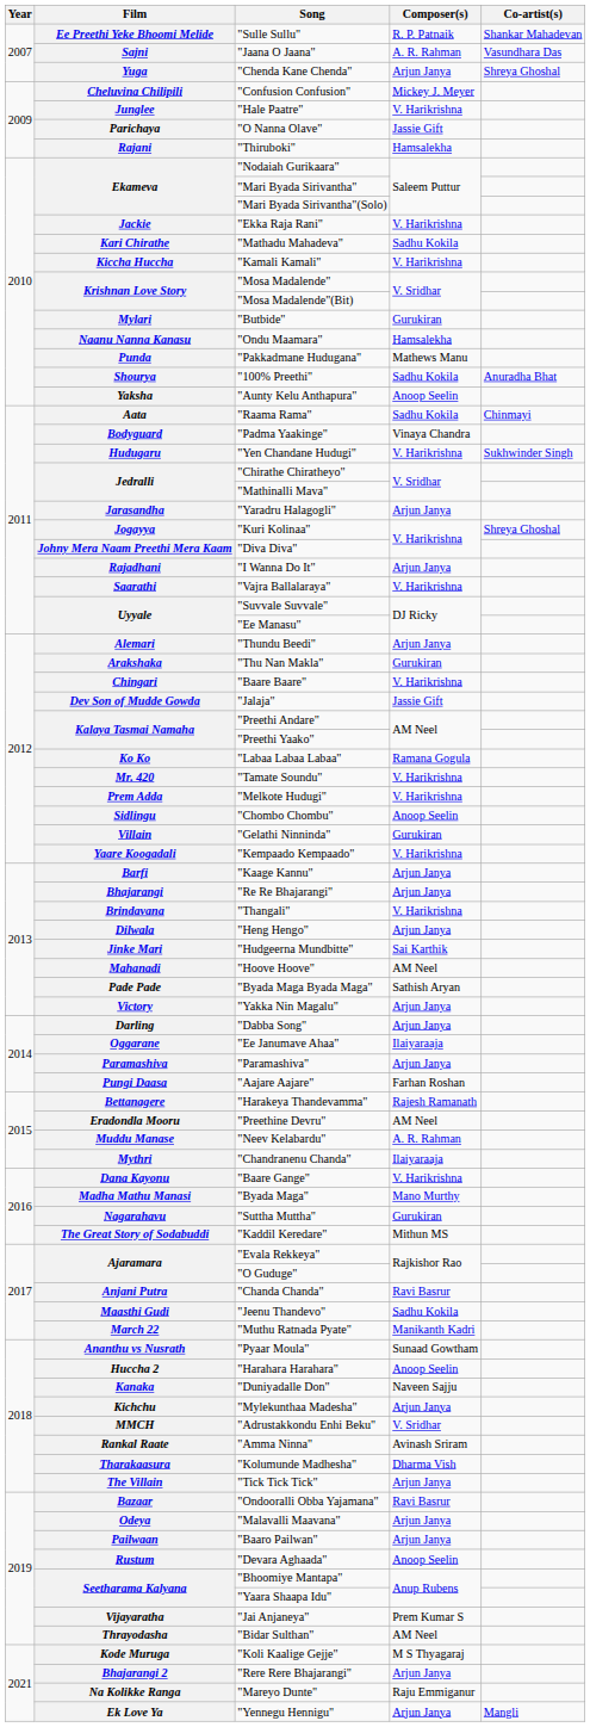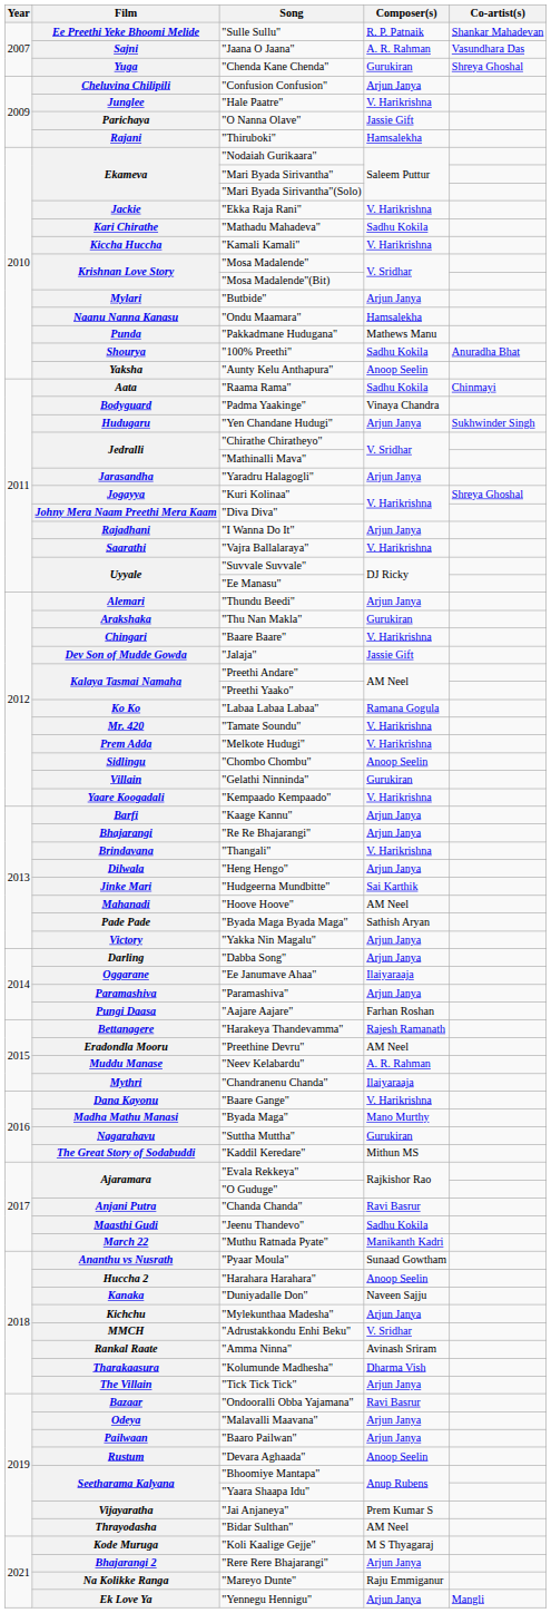Yuga | Composer(s): Arjun Janya -> Gurukiran
Cheluvina Chilipili | Composer(s): Mickey J. Meyer -> Arjun Janya
Mylari | Composer(s): Gurukiran -> Arjun Janya
Hudugaru | Composer(s): V. Harikrishna -> Arjun Janya
